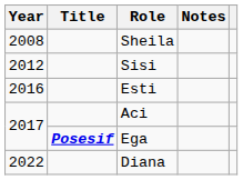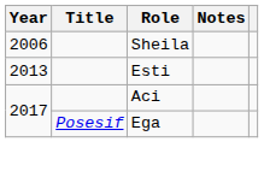Sheila | Year: 2008 -> 2006
- row: 2012 | Sisi
Esti | Year: 2016 -> 2013
Ega | Title: bold -> normal
- row: 2022 | Diana
